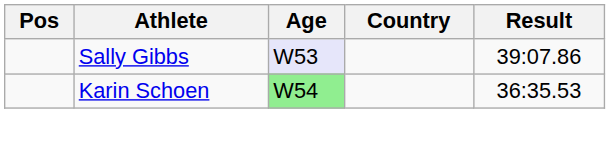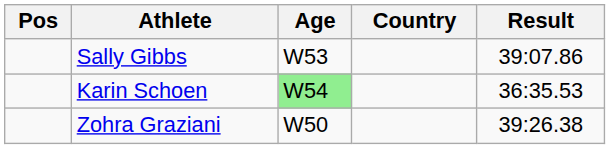Sally Gibbs | Age: lavender background -> no background
+ row: Zohra Graziani | W50 | 39:26.38
